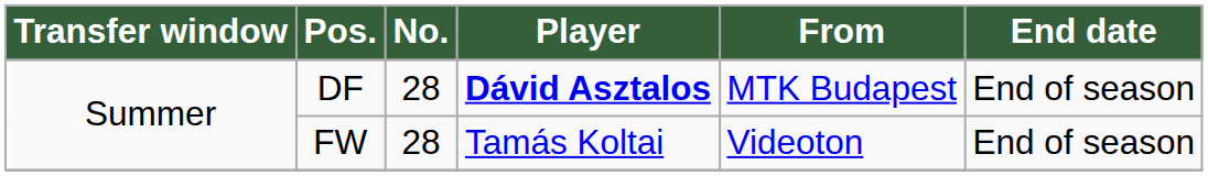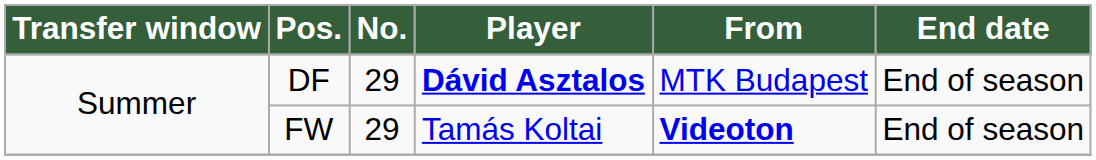DF | No.: 28 -> 29
FW | No.: 28 -> 29
FW | From: normal -> bold
